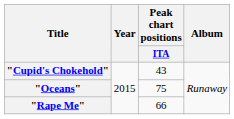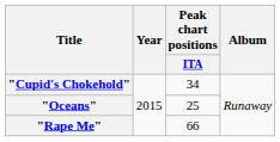"Cupid's Chokehold" | Peak chart positions / ITA: 43 -> 34
"Oceans" | Peak chart positions / ITA: 75 -> 25
